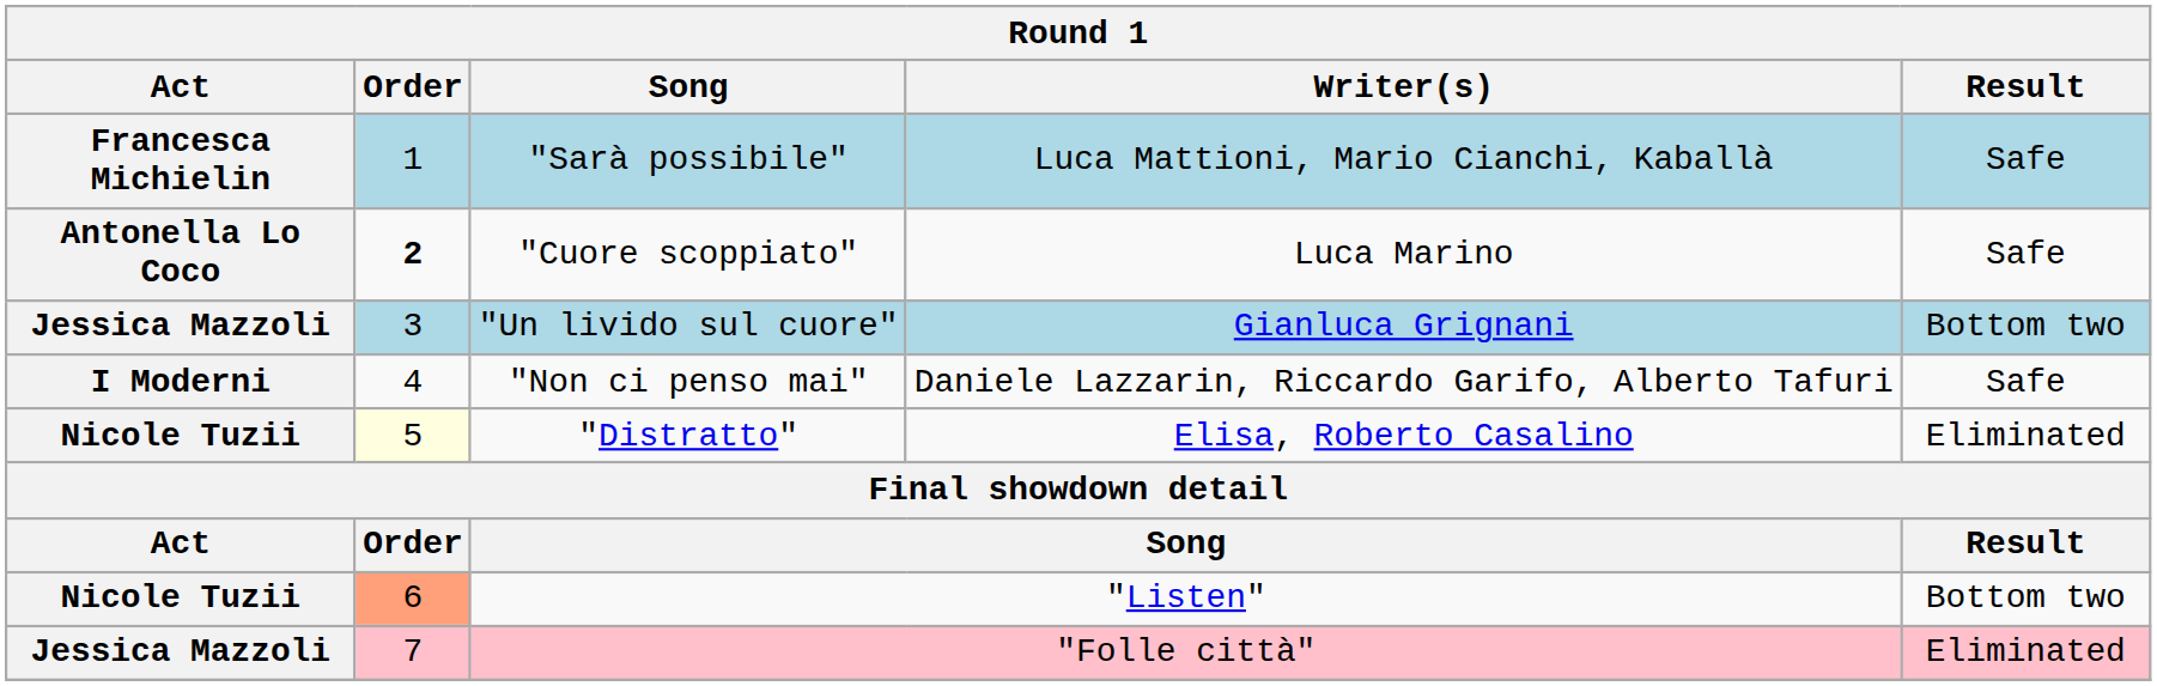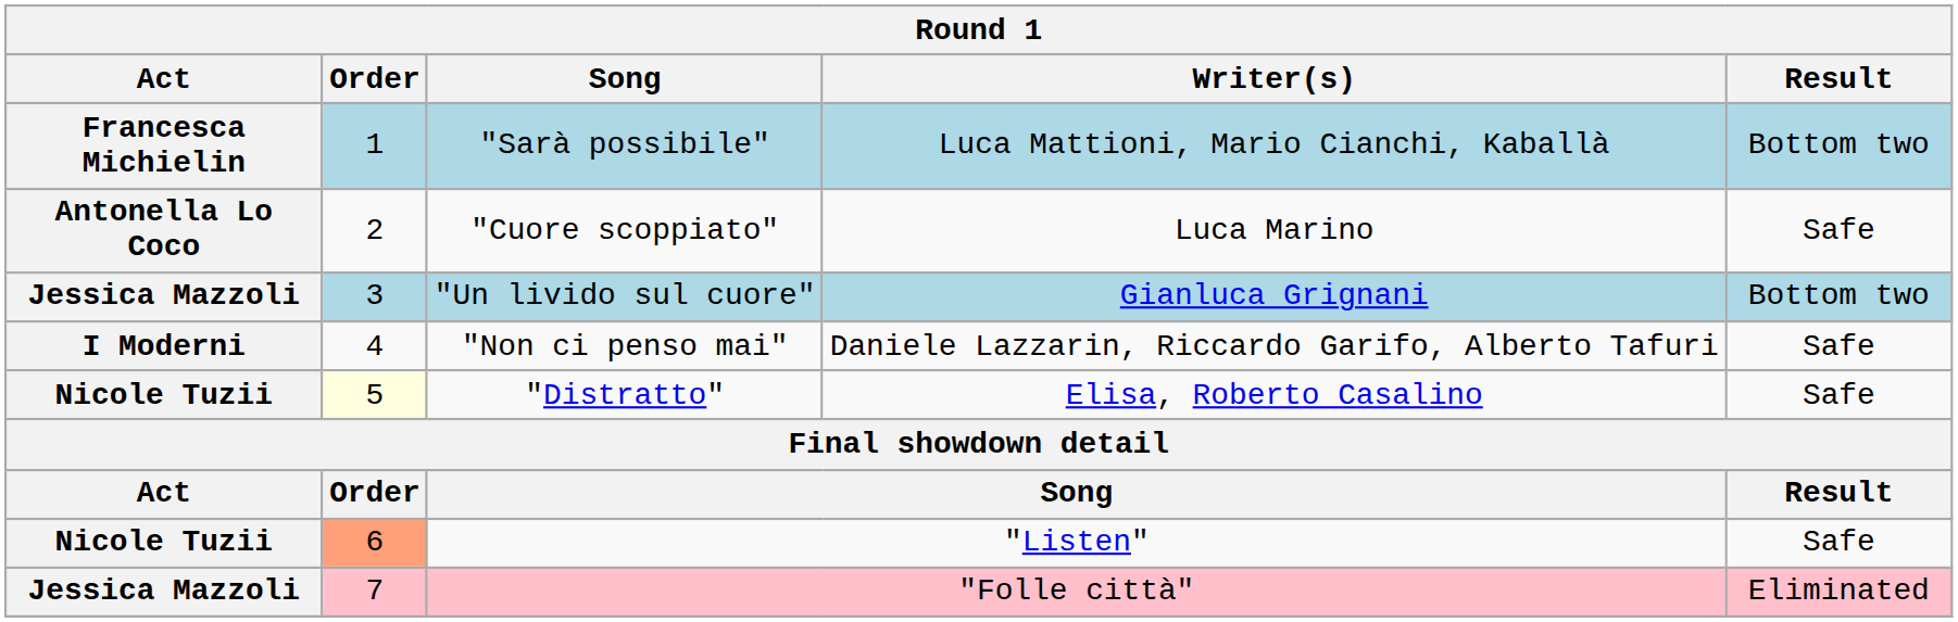"Sarà possibile" | Result: Safe -> Bottom two
"Cuore scoppiato" | Order: bold -> normal
"Distratto" | Result: Eliminated -> Safe
"Listen" | Result: Bottom two -> Safe
